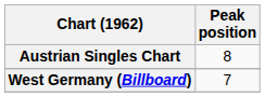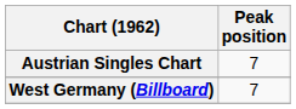Austrian Singles Chart | Peak position: 8 -> 7
